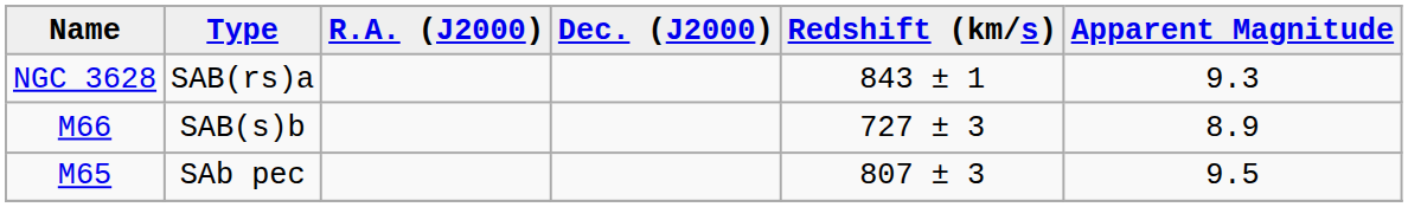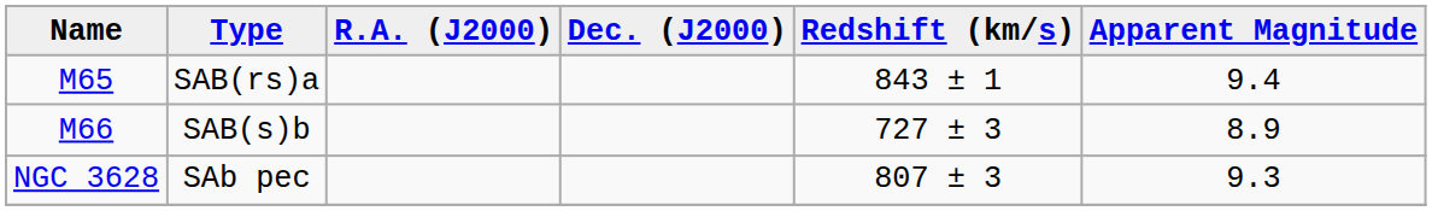SAB(rs)a | Name: NGC 3628 -> M65
SAB(rs)a | Apparent Magnitude: 9.3 -> 9.4
SAb pec | Name: M65 -> NGC 3628
SAb pec | Apparent Magnitude: 9.5 -> 9.3
